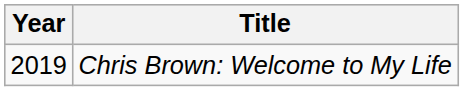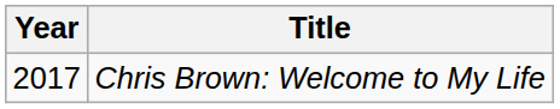Chris Brown: Welcome to My Life | Year: 2019 -> 2017
